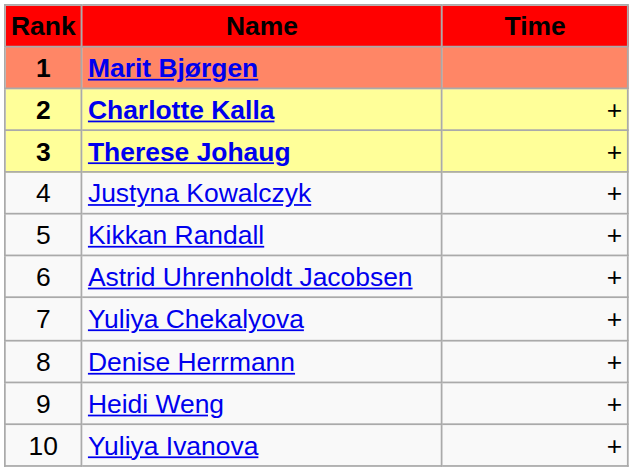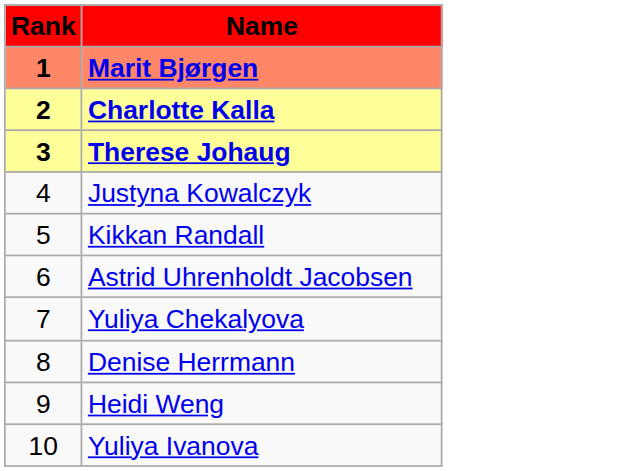- column: Time | + | + | + | + | + | + | + | + | +
